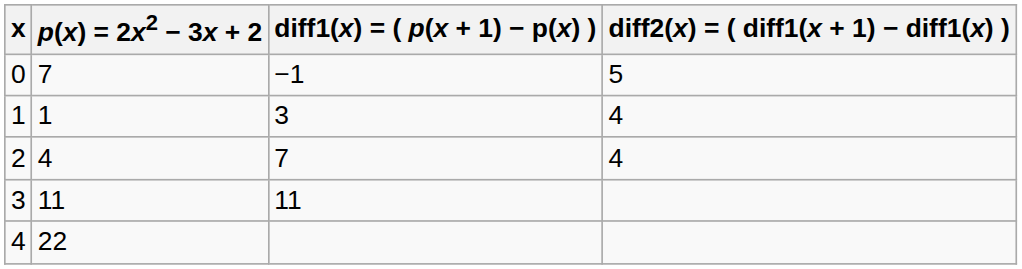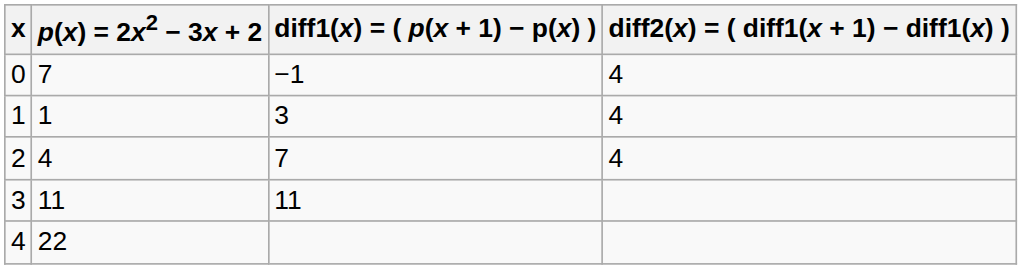0 | diff2(x) = ( diff1(x + 1) − diff1(x) ): 5 -> 4
